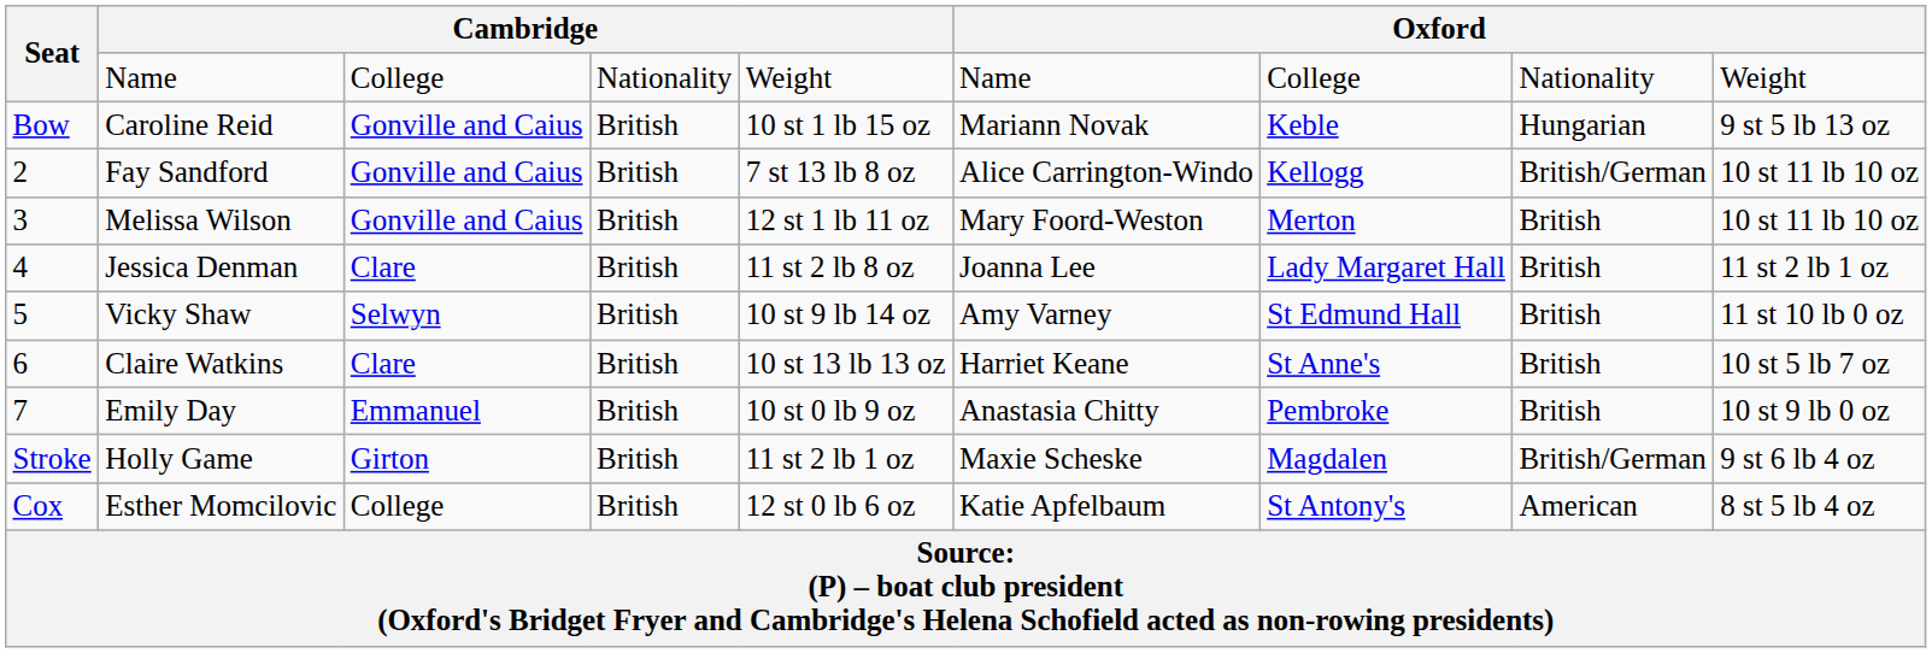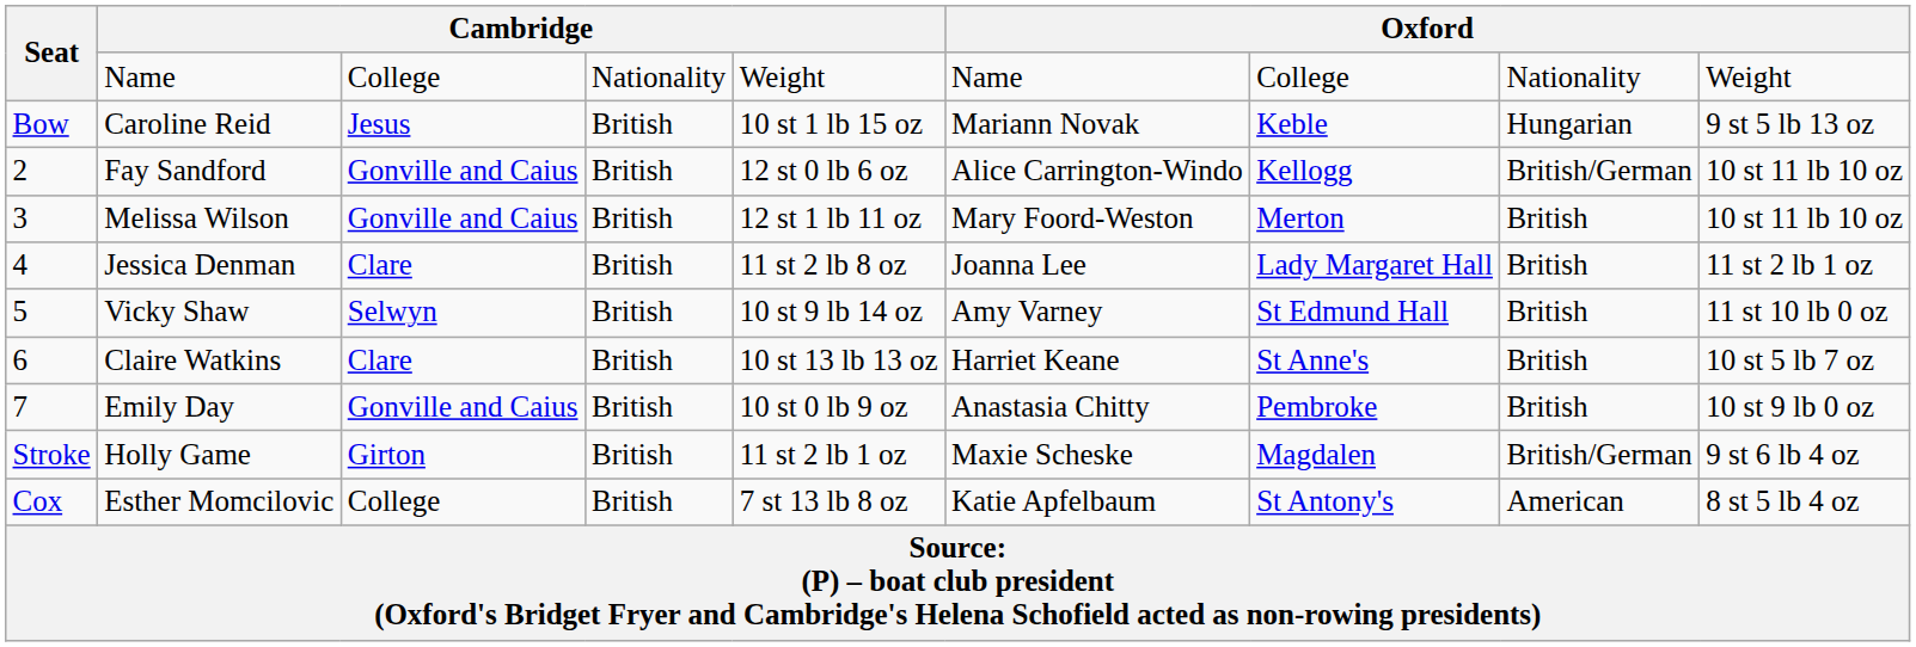Caroline Reid | column 3: Gonville and Caius -> Jesus
Fay Sandford | column 5: 7 st 13 lb 8 oz -> 12 st 0 lb 6 oz
Emily Day | column 3: Emmanuel -> Gonville and Caius
Esther Momcilovic | column 5: 12 st 0 lb 6 oz -> 7 st 13 lb 8 oz
